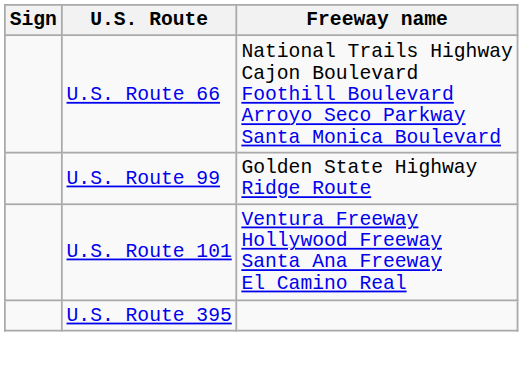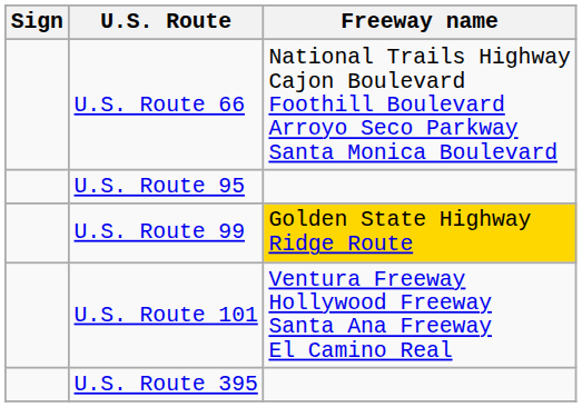+ row: U.S. Route 95
U.S. Route 99 | Freeway name: no background -> gold background
